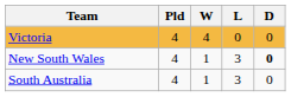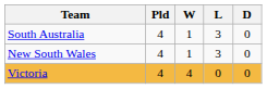rows swapped: Victoria <-> South Australia
New South Wales | D: bold -> normal
